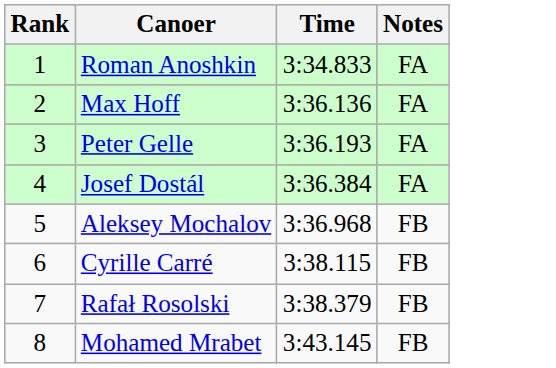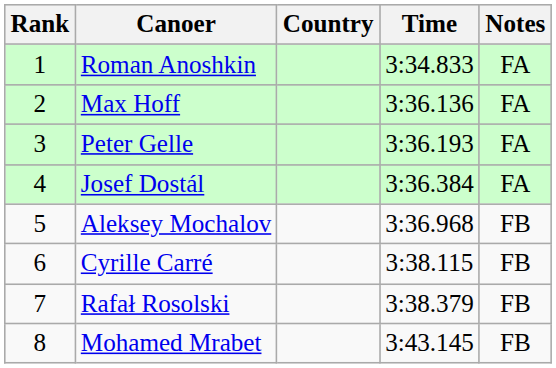+ column: Country
